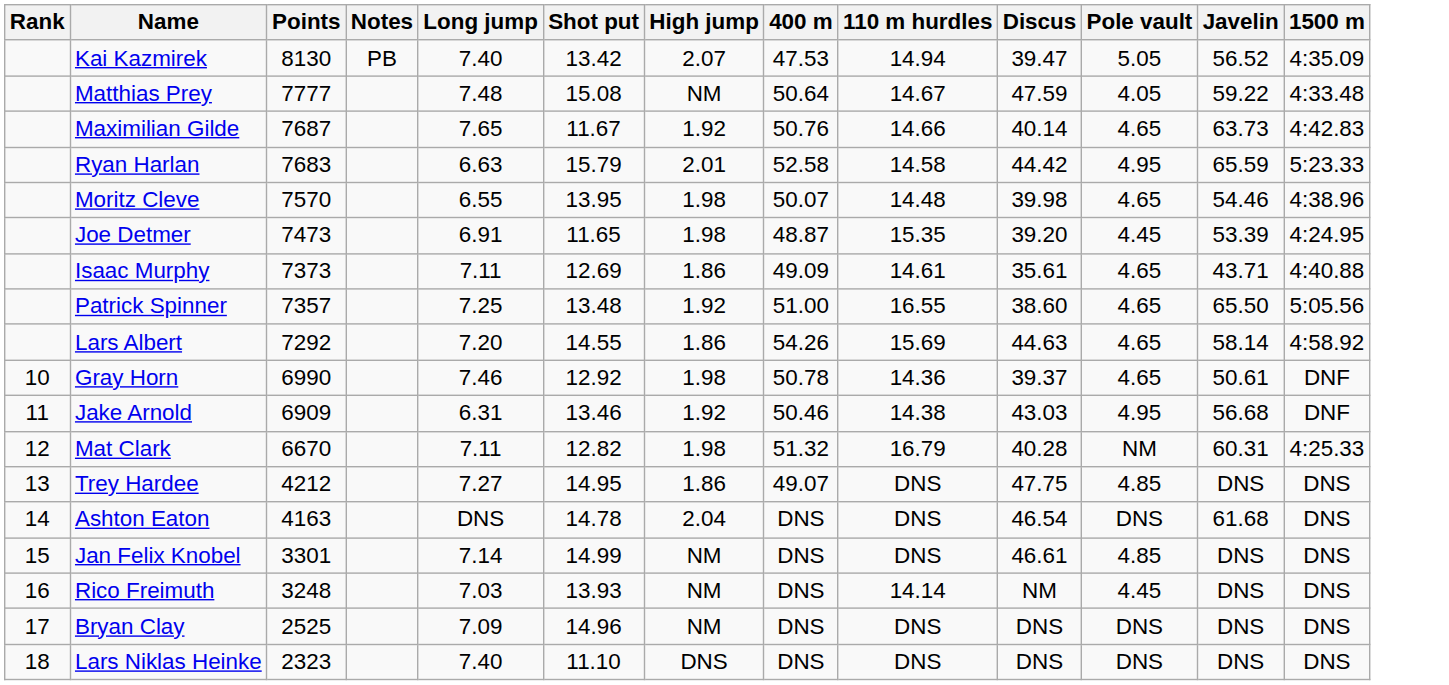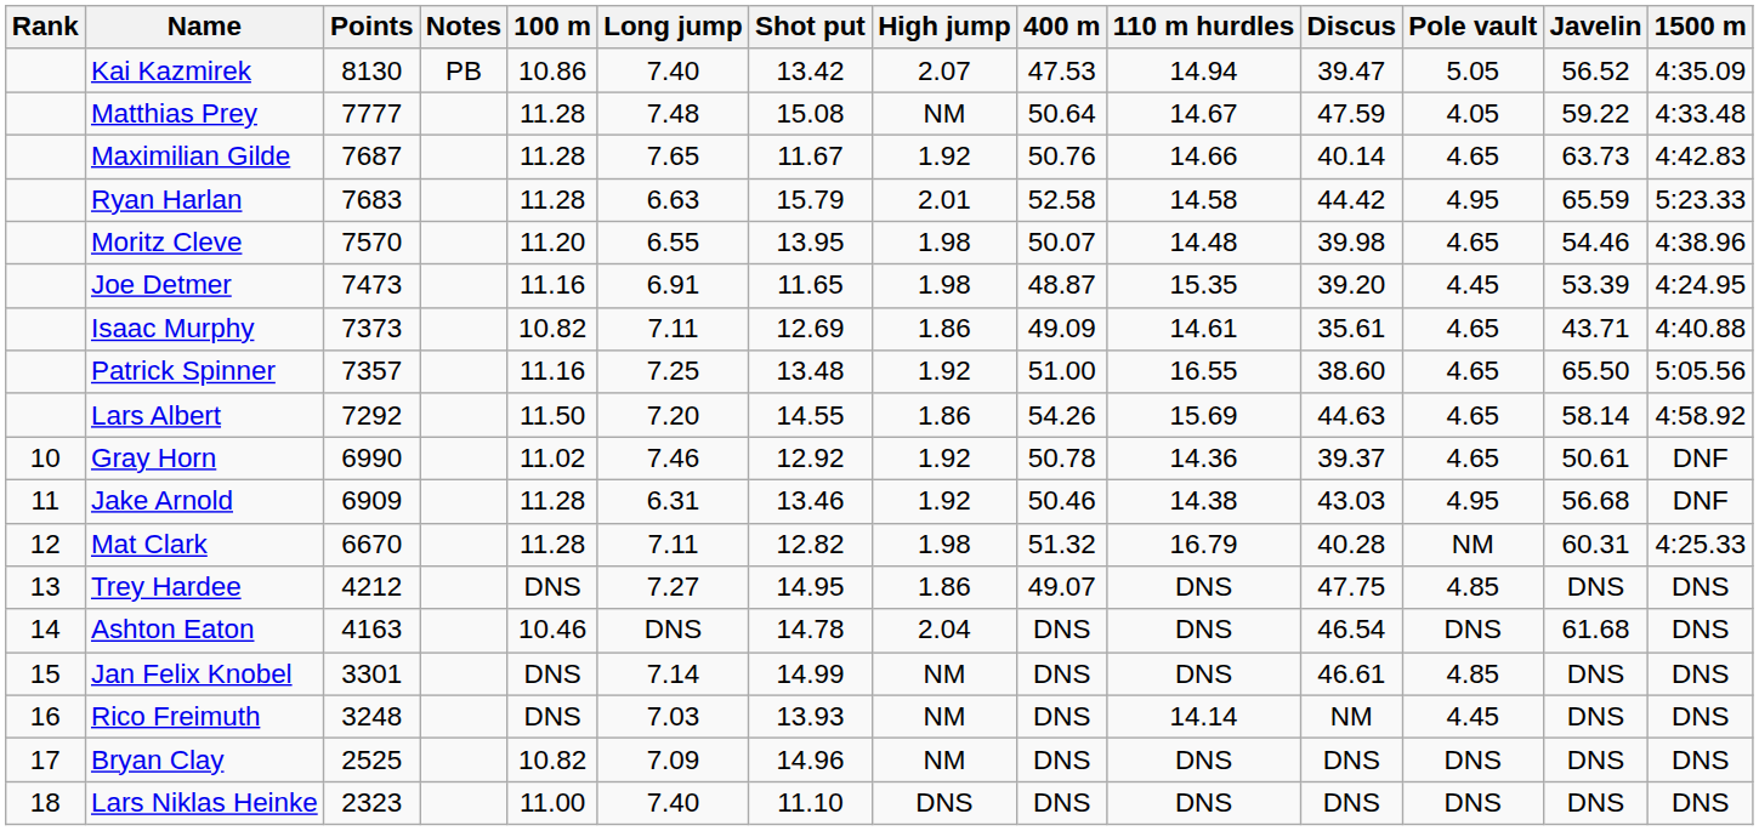+ column: 100 m | 10.86 | 11.28 | 11.28 | 11.28 | 11.20 | 11.16 | 10.82 | 11.16 | 11.50 | 11.02 | 11.28 | 11.28 | DNS | 10.46 | DNS | DNS | 10.82 | 11.00
Gray Horn | High jump: 1.98 -> 1.92
